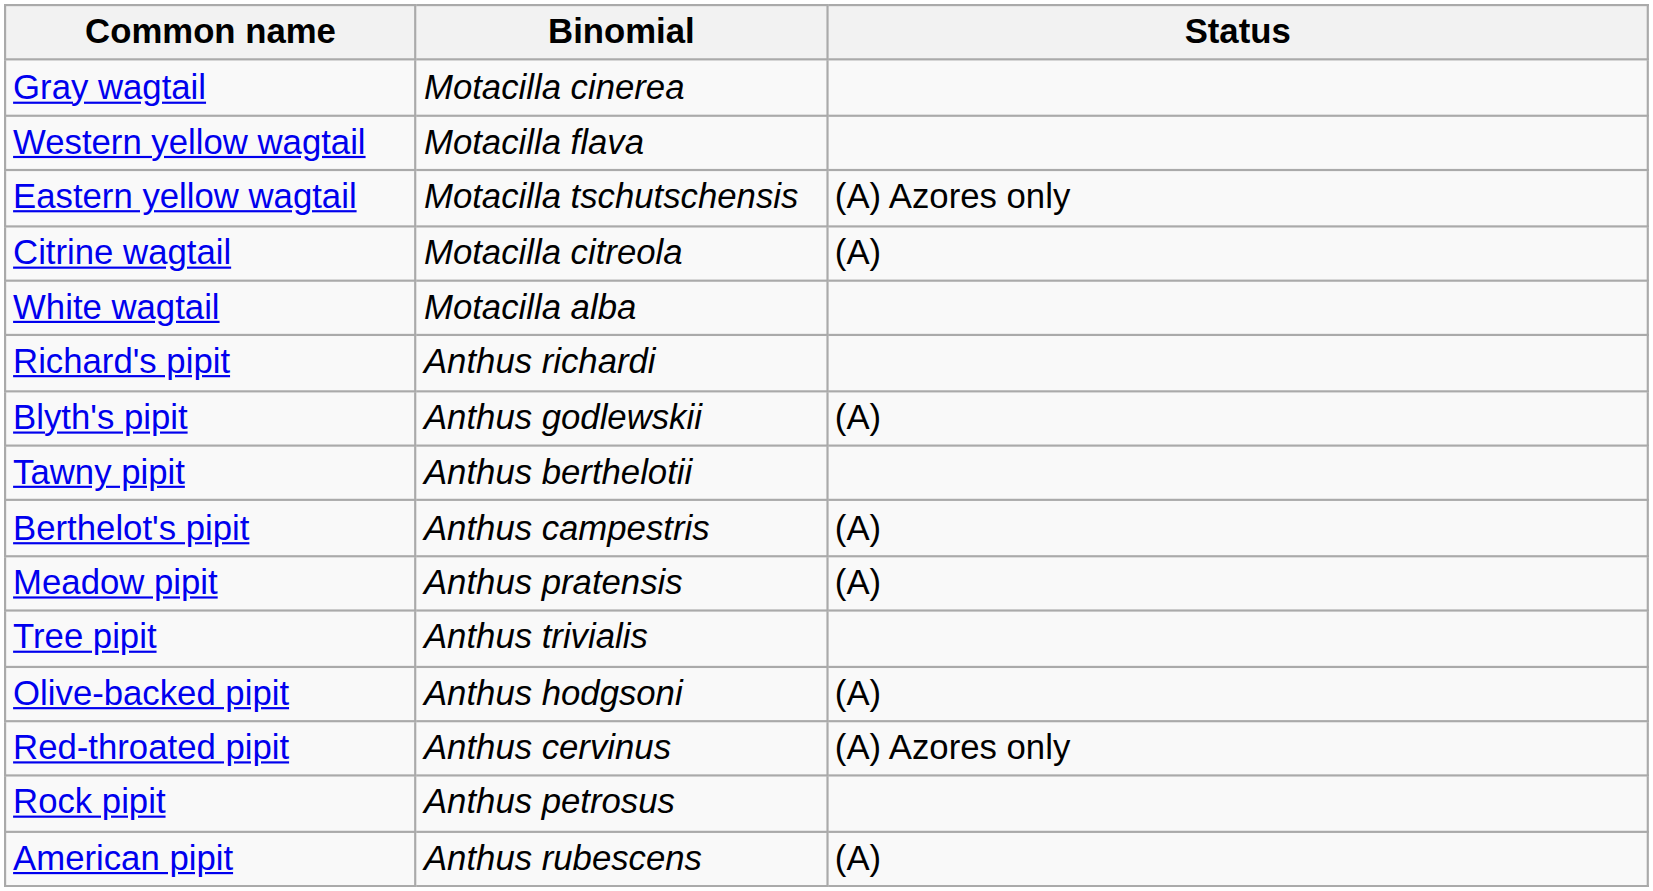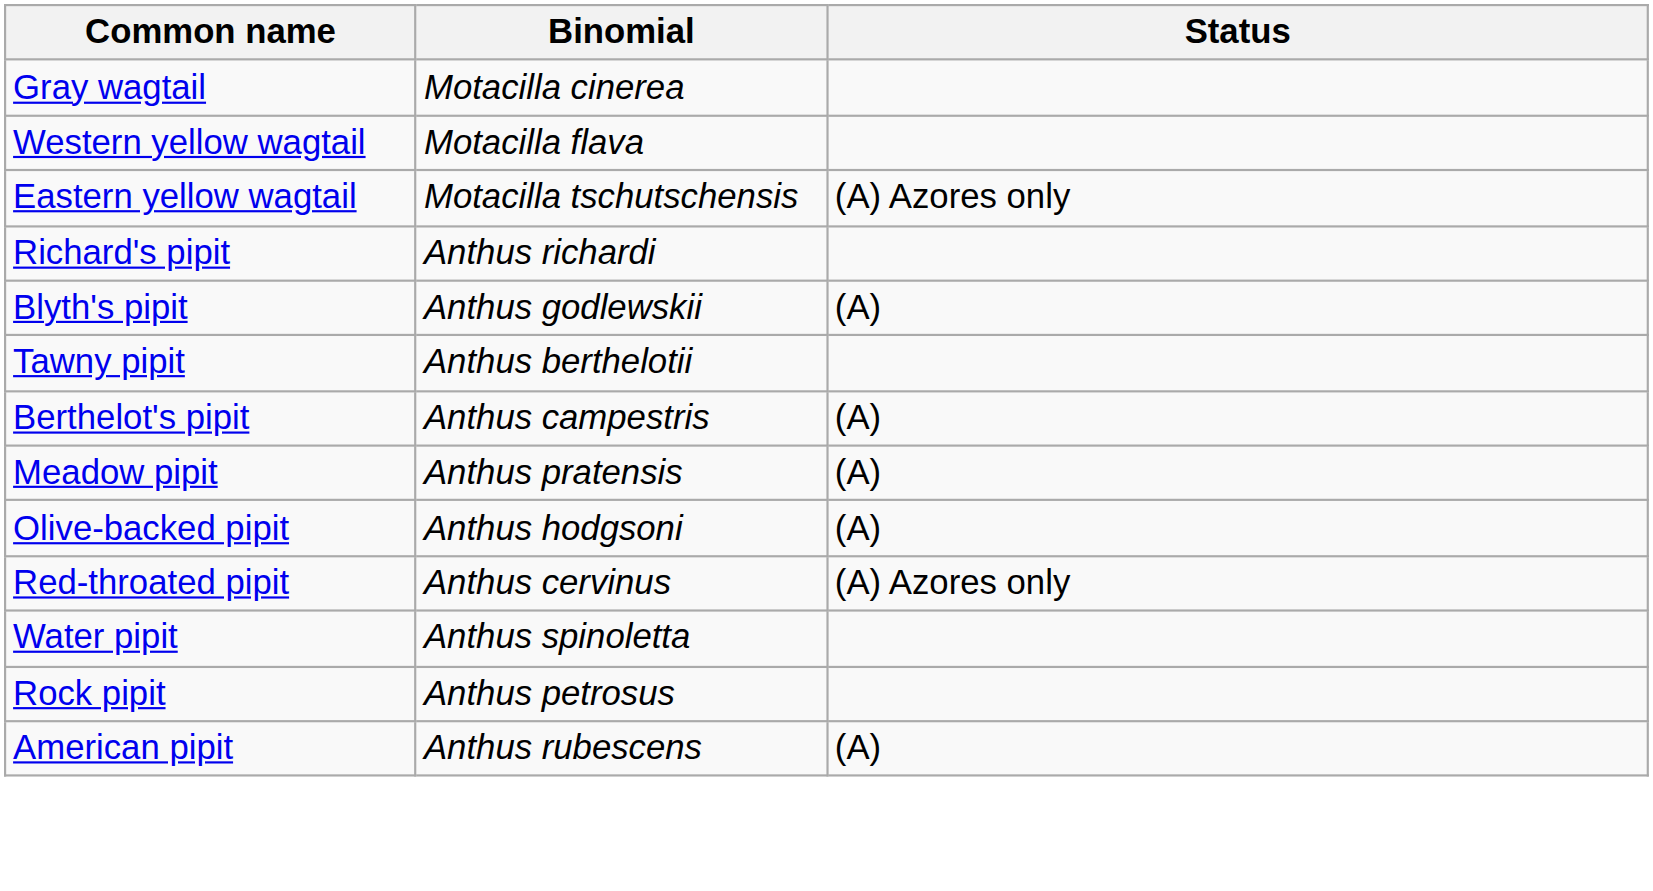- row: Citrine wagtail | Motacilla citreola | (A)
- row: White wagtail | Motacilla alba
- row: Tree pipit | Anthus trivialis
+ row: Water pipit | Anthus spinoletta
